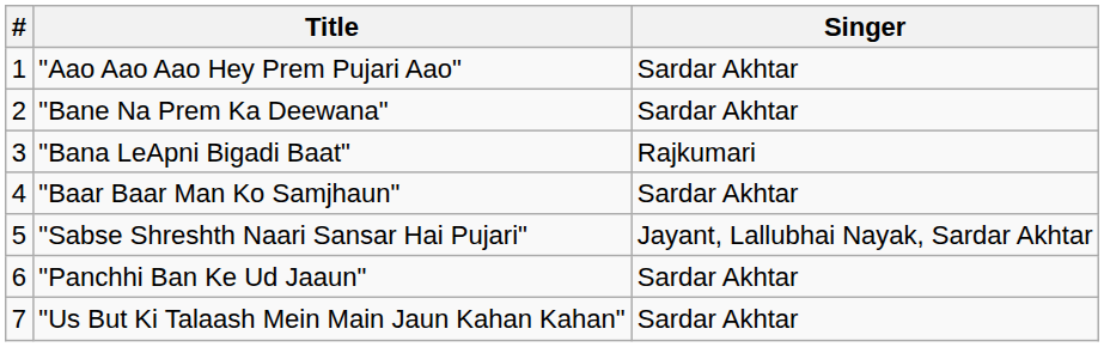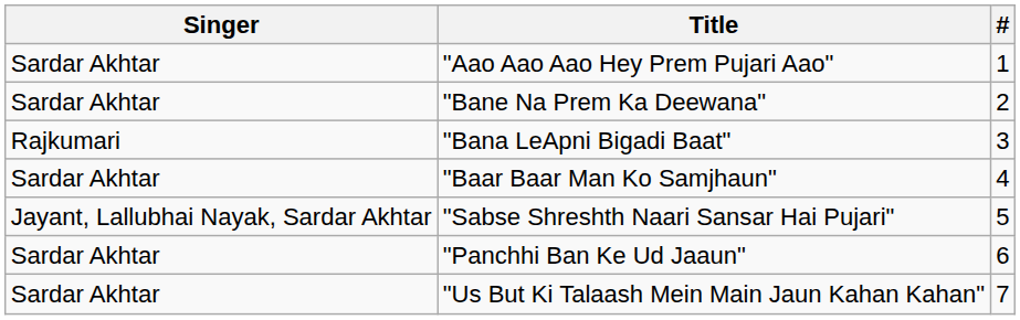columns swapped: # <-> Singer
